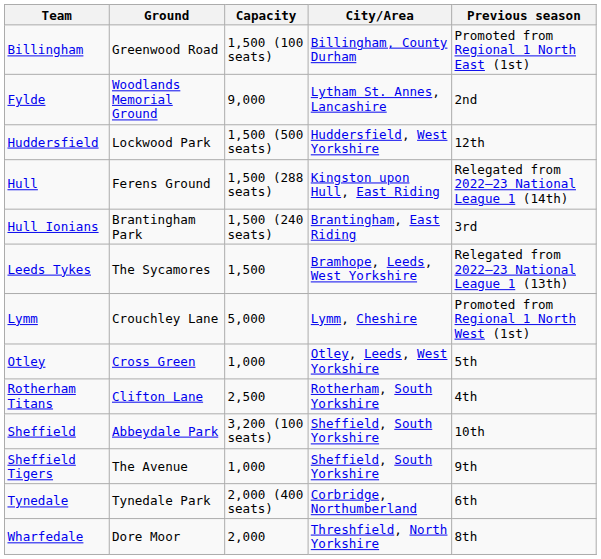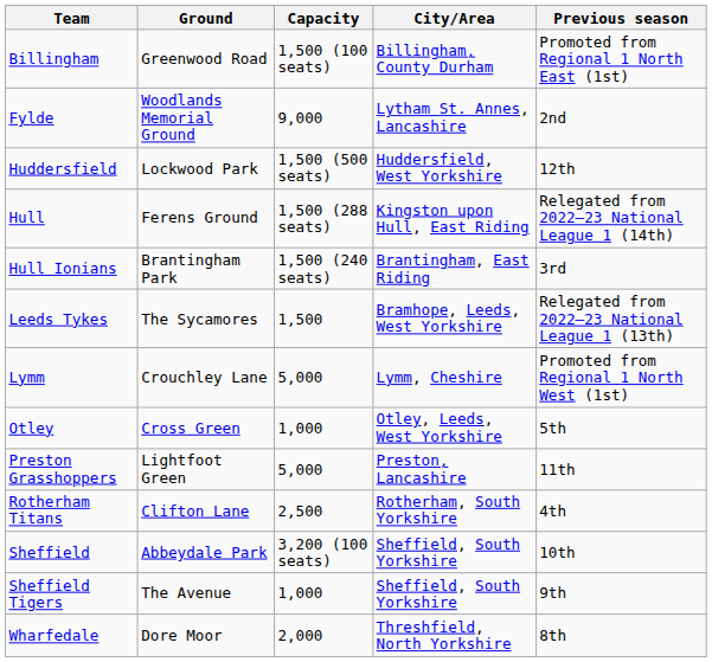+ row: Preston Grasshoppers | Lightfoot Green | 5,000 | Preston, Lancashire | 11th
- row: Tynedale | Tynedale Park | 2,000 (400 seats) | Corbridge, Northumberland | 6th
